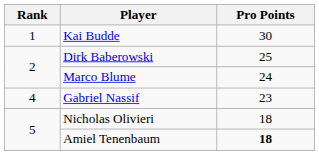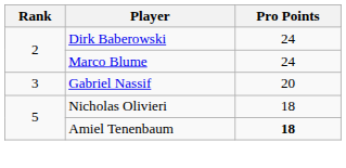- row: 1 | Kai Budde | 30
Dirk Baberowski | Pro Points: 25 -> 24
Gabriel Nassif | Rank: 4 -> 3
Gabriel Nassif | Pro Points: 23 -> 20
